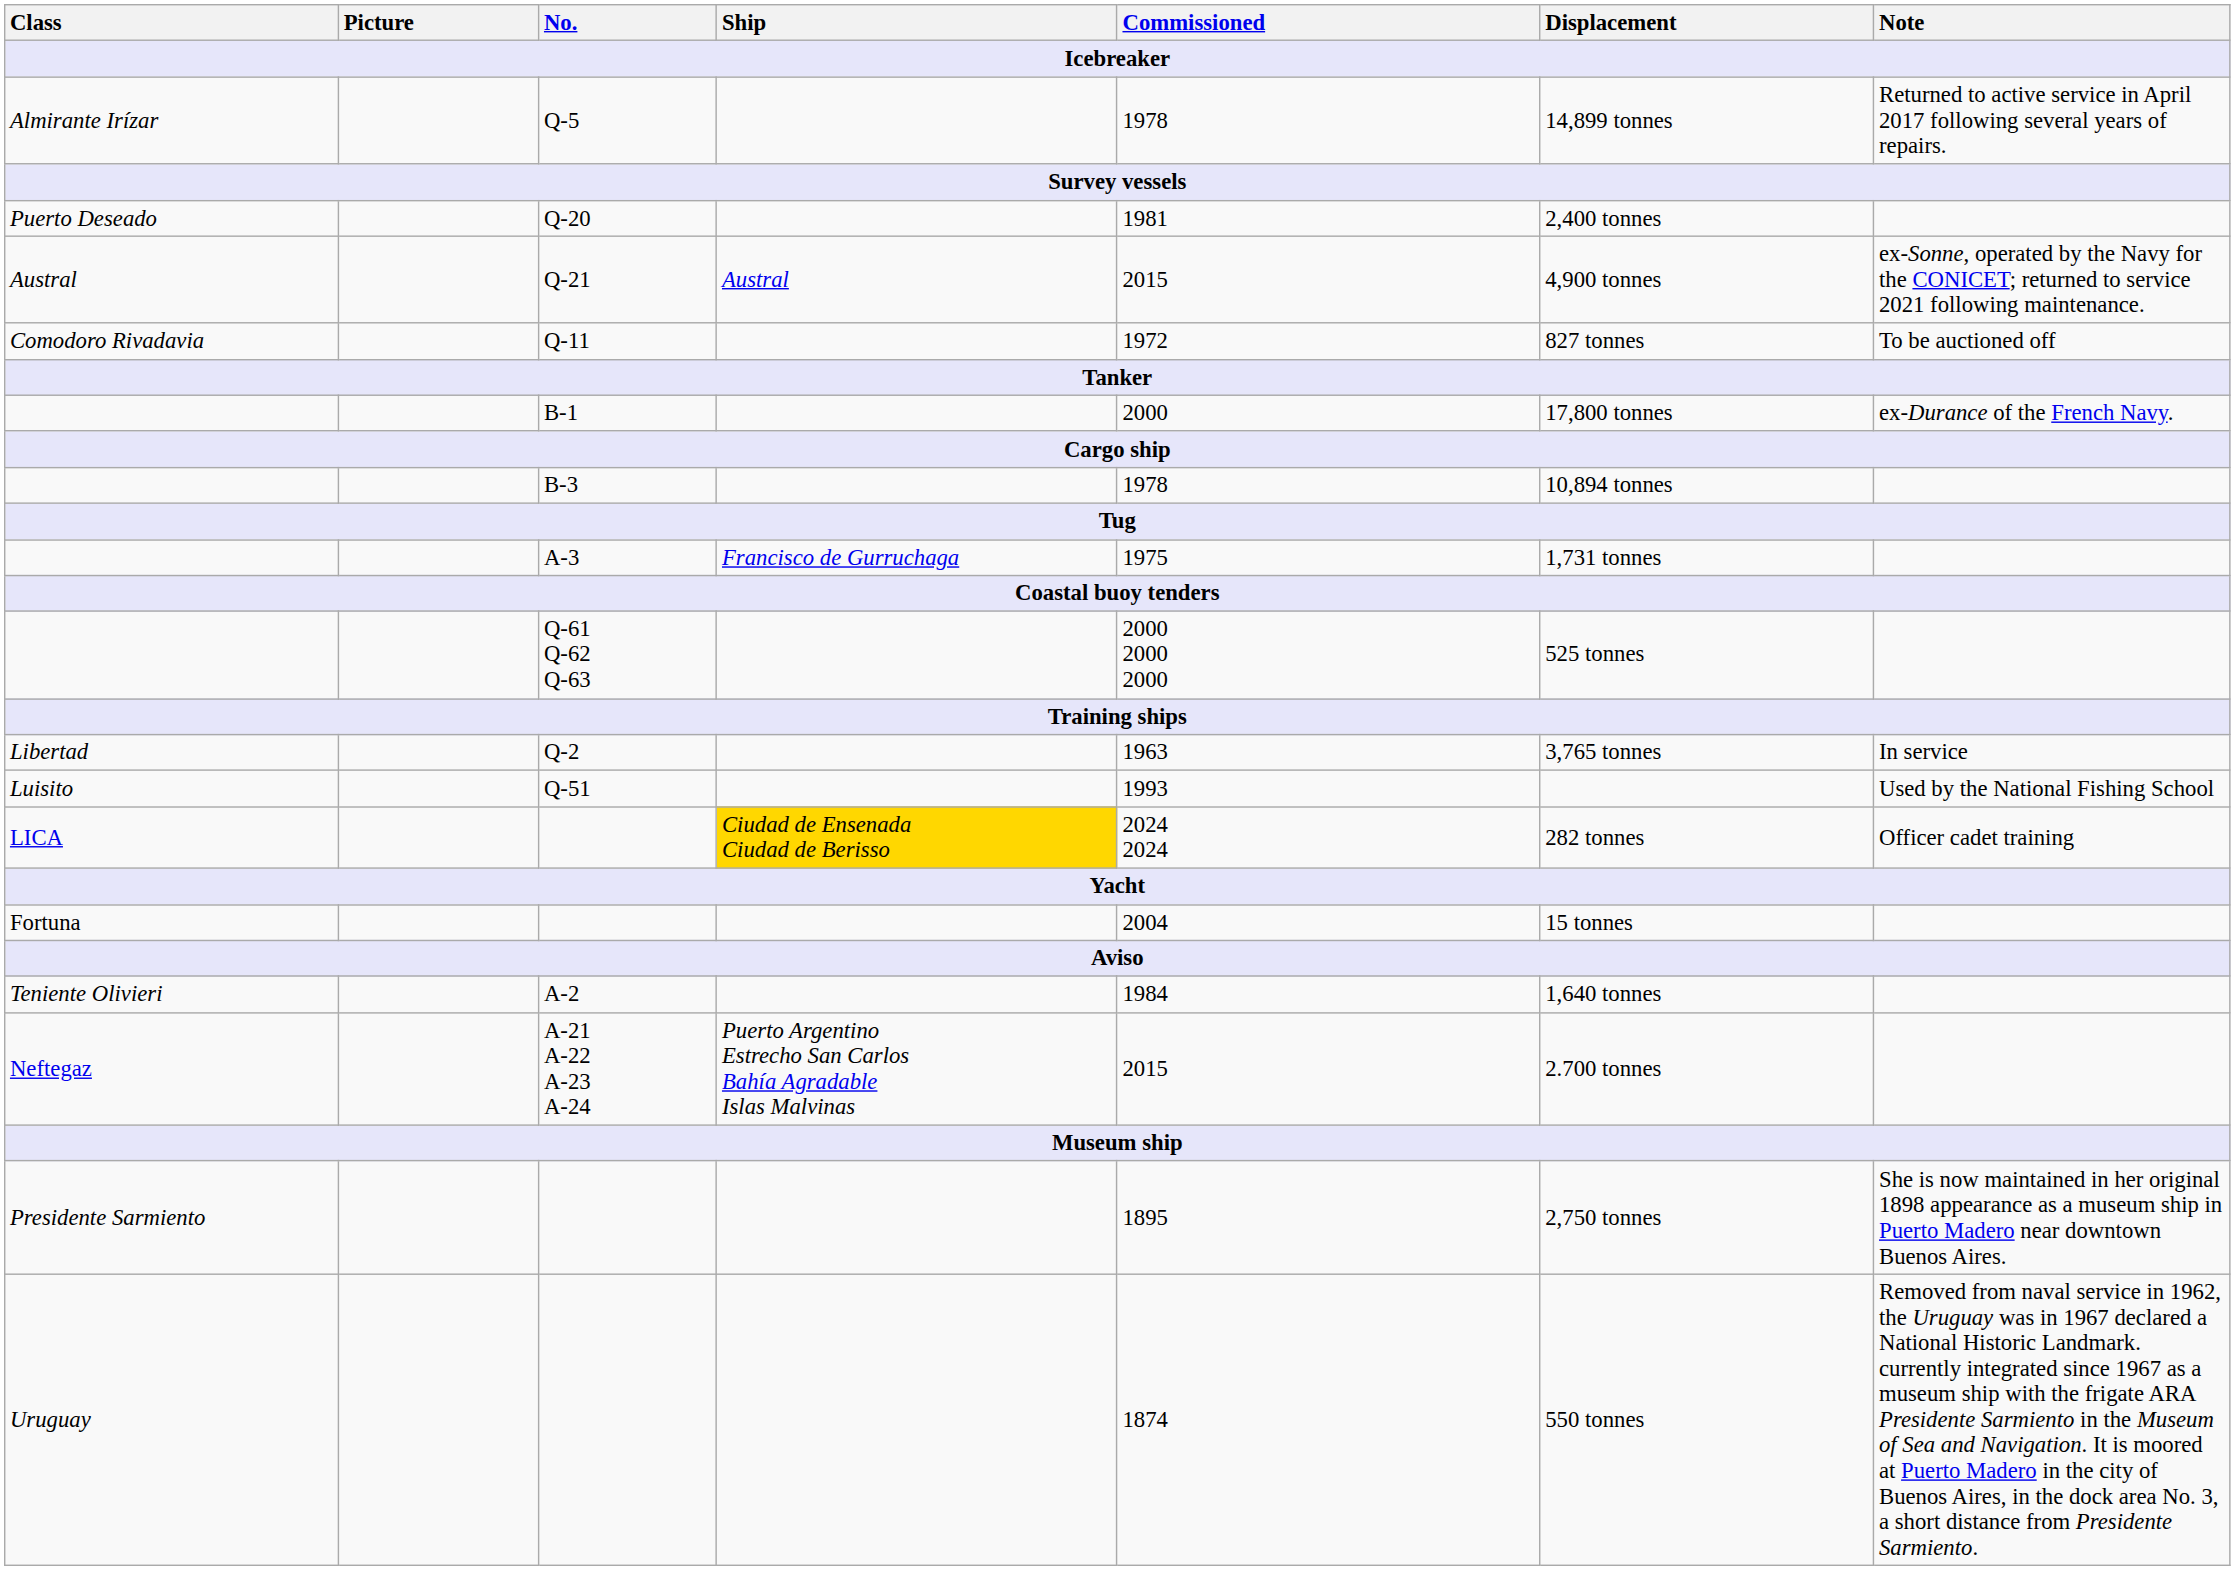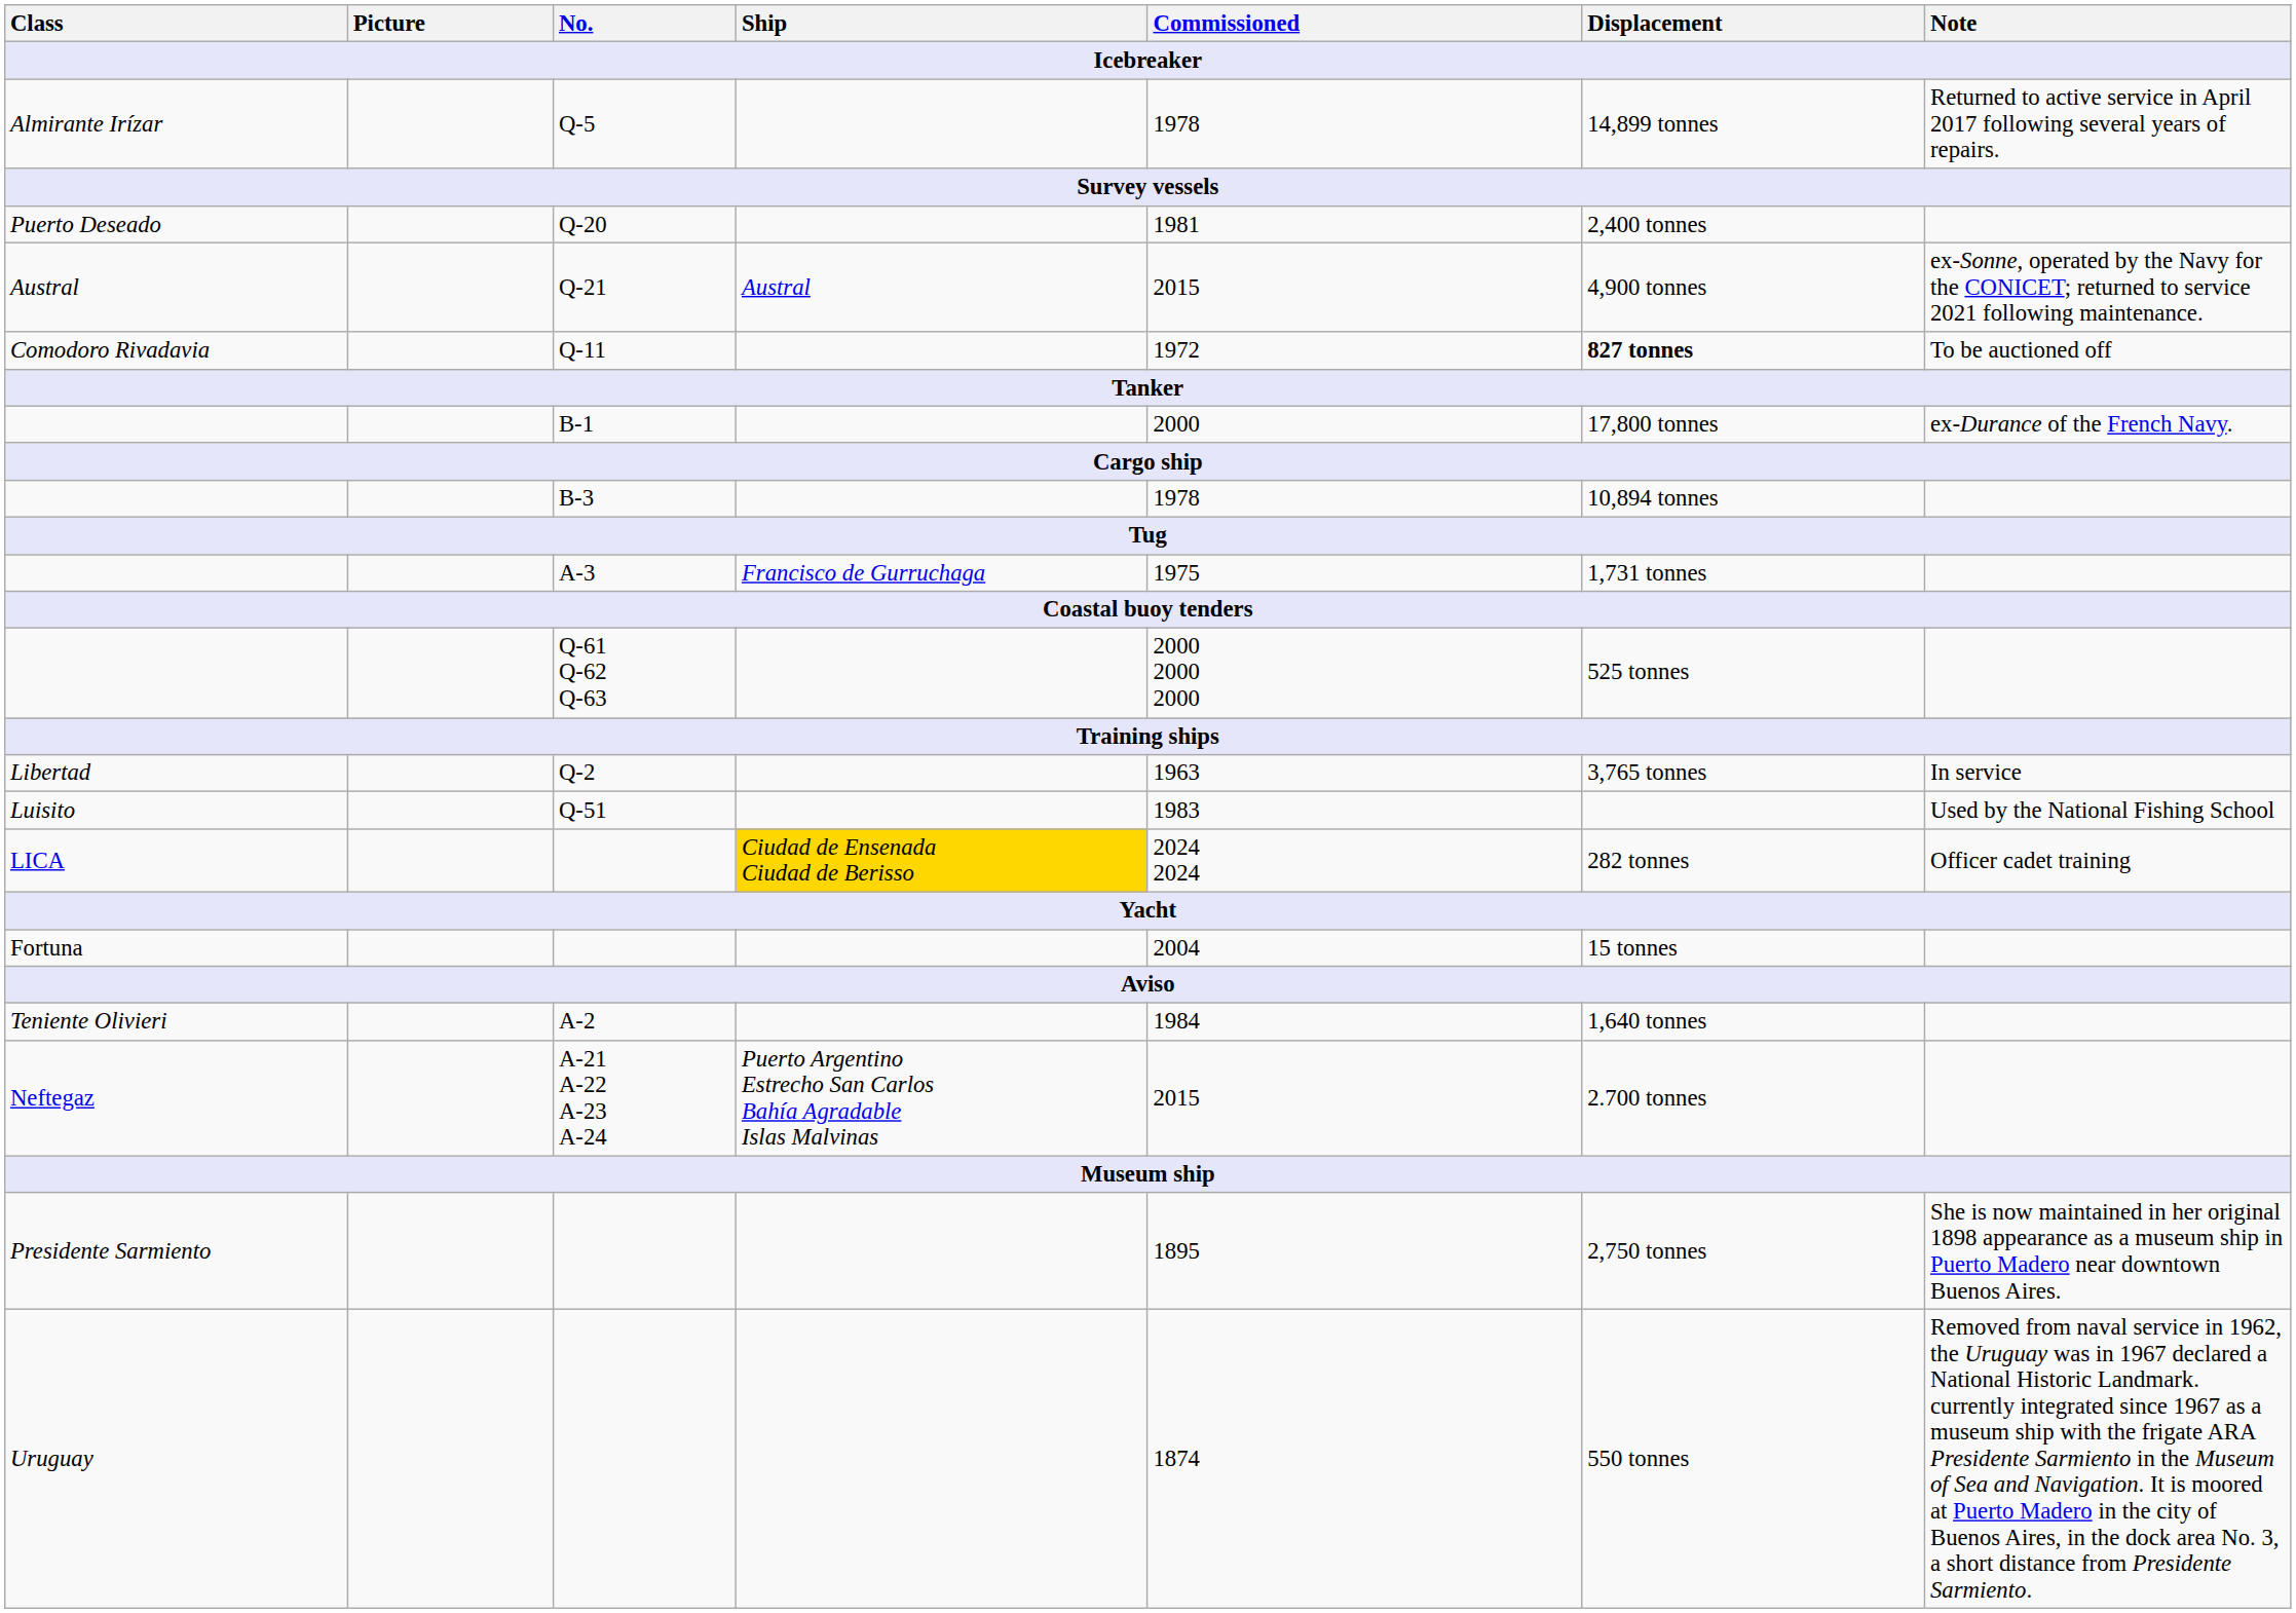Comodoro Rivadavia | Displacement: normal -> bold
Luisito | Commissioned: 1993 -> 1983
